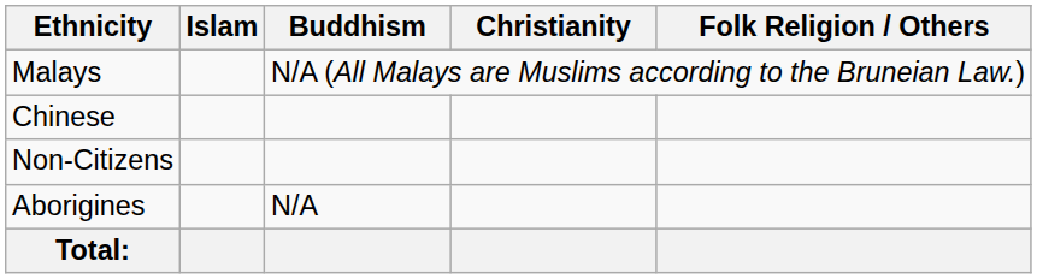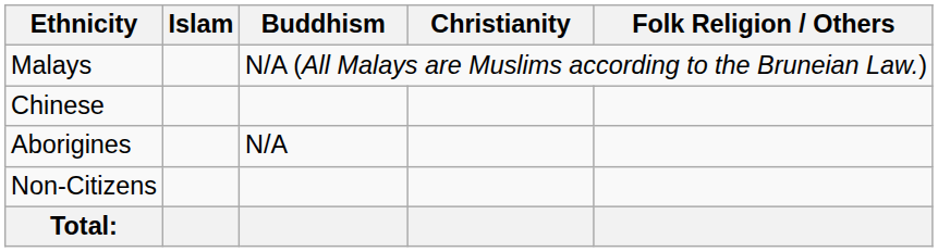rows swapped: Aborigines <-> Non-Citizens
